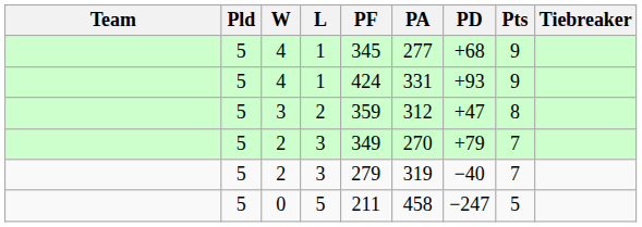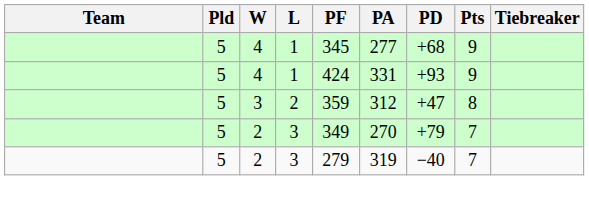- row: 5 | 0 | 5 | 211 | 458 | −247 | 5
